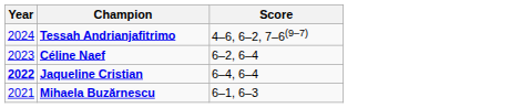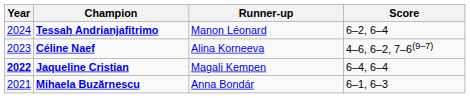+ column: Runner-up | Manon Léonard | Alina Korneeva | Magali Kempen | Anna Bondár
Tessah Andrianjafitrimo | Score: 4–6, 6–2, 7–6(9–7) -> 6–2, 6–4
Céline Naef | Score: 6–2, 6–4 -> 4–6, 6–2, 7–6(9–7)
